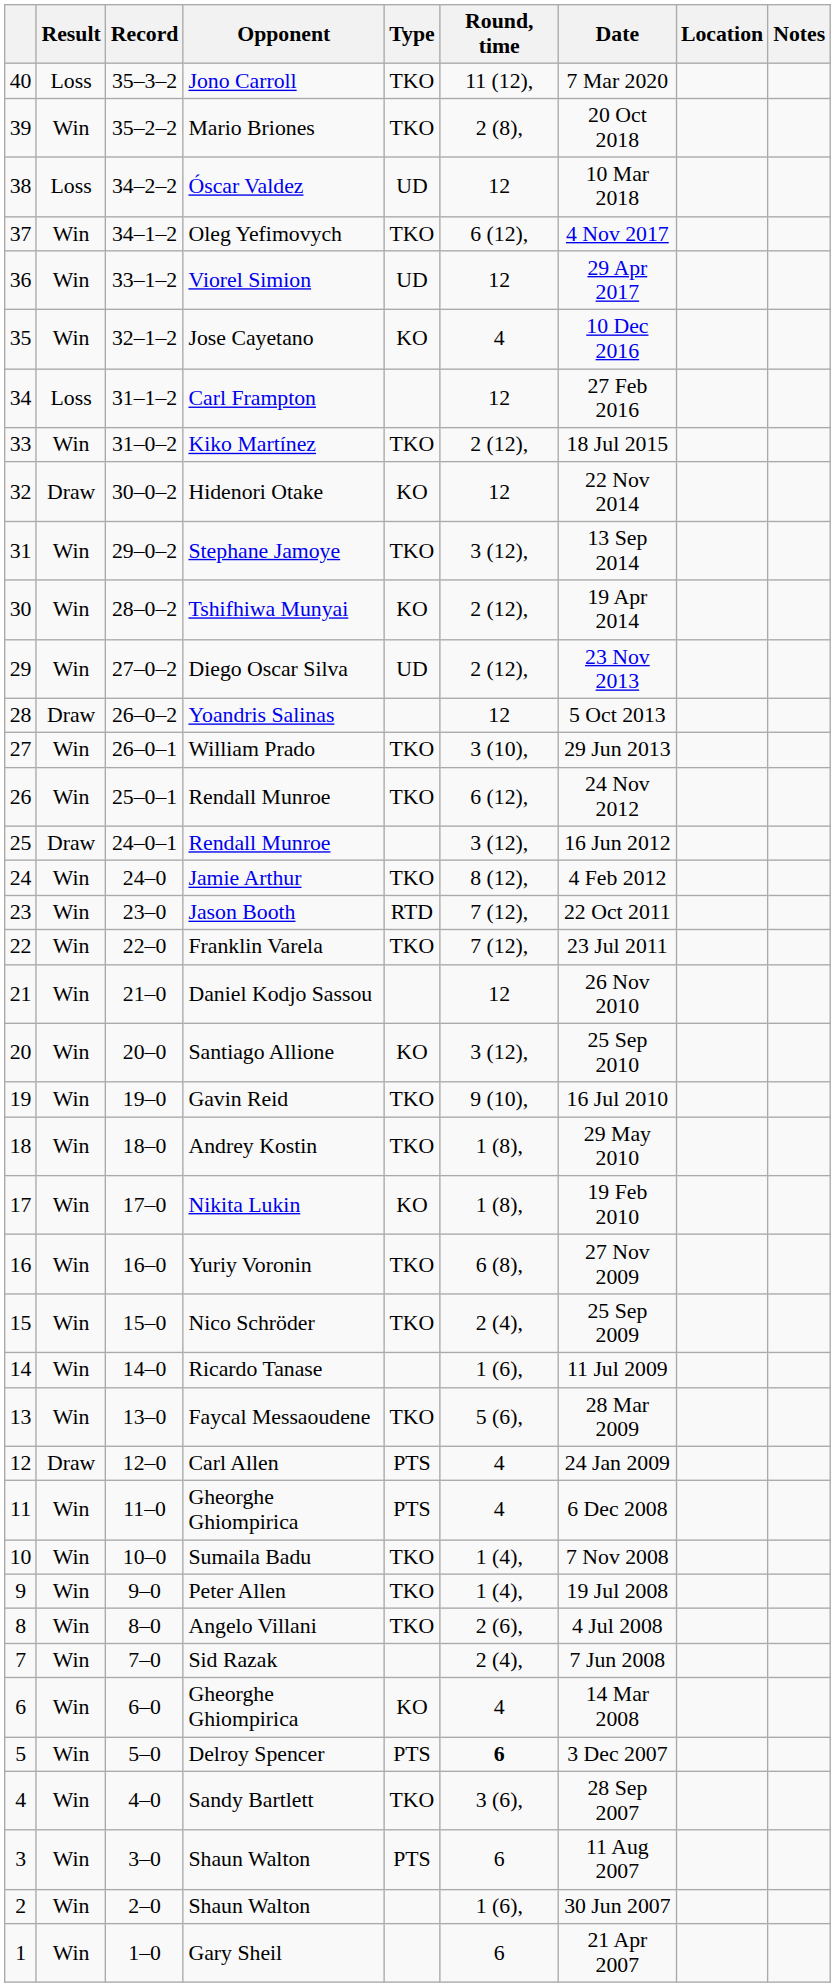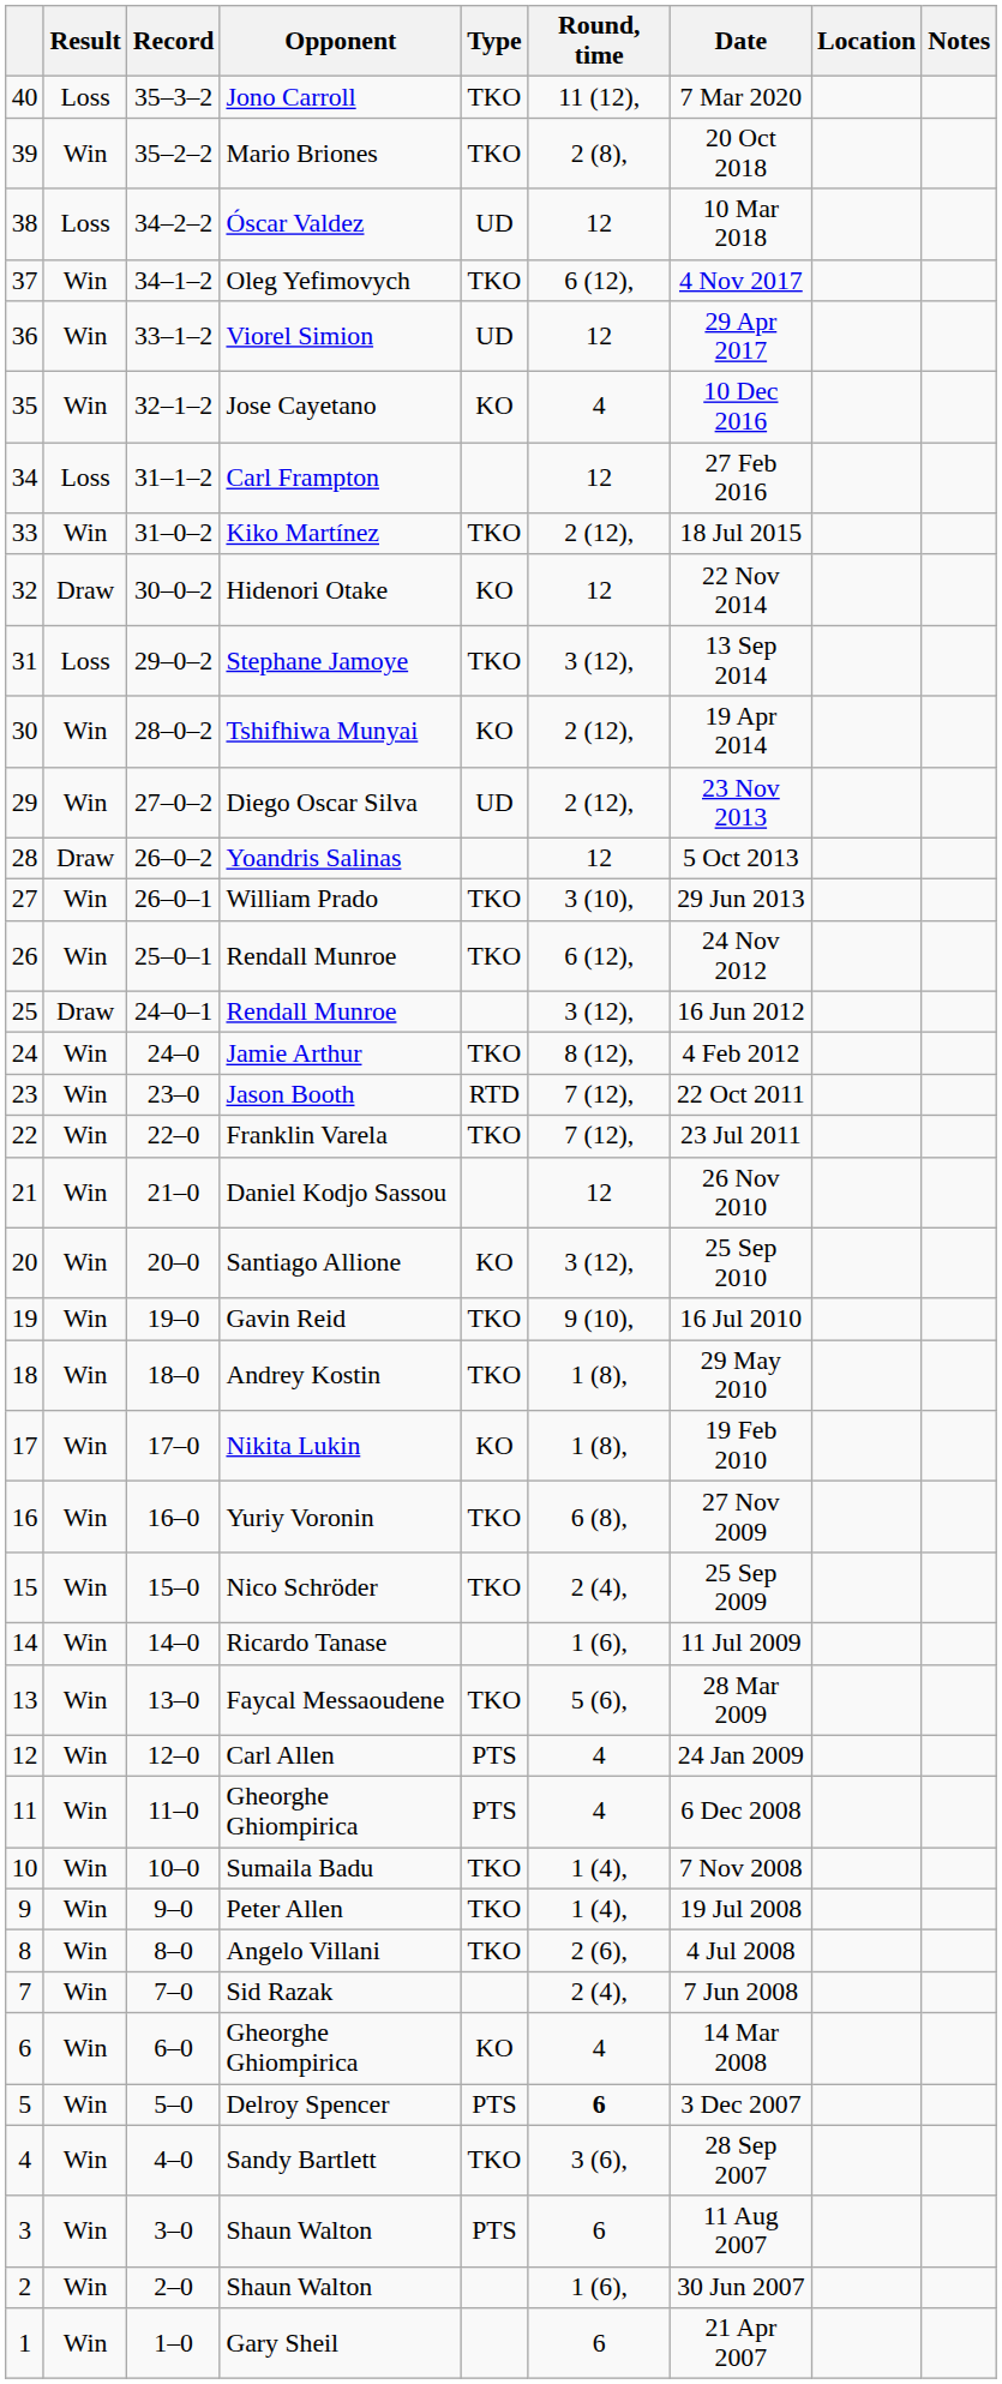Stephane Jamoye | Result: Win -> Loss
Carl Allen | Result: Draw -> Win
